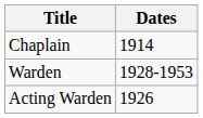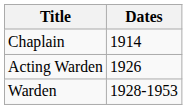rows swapped: Acting Warden <-> Warden
